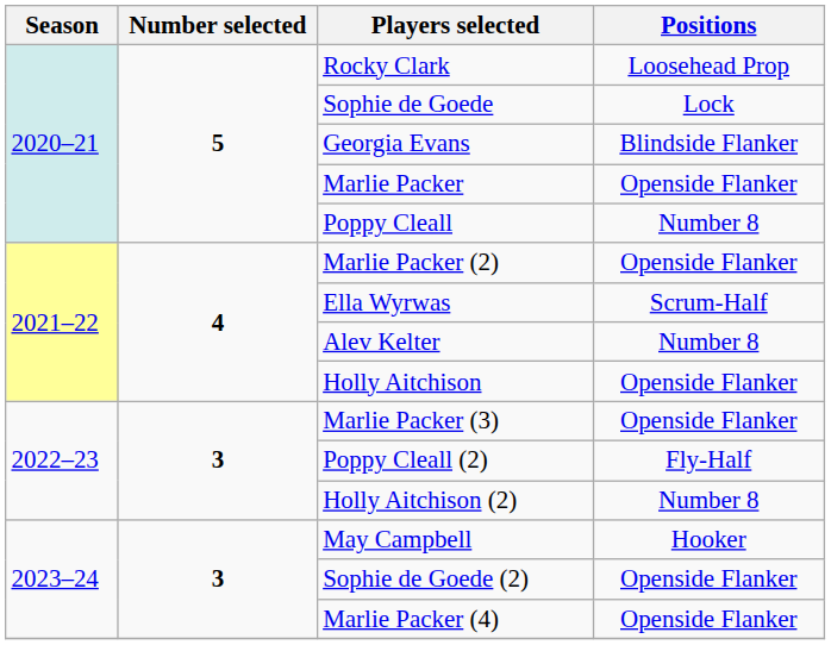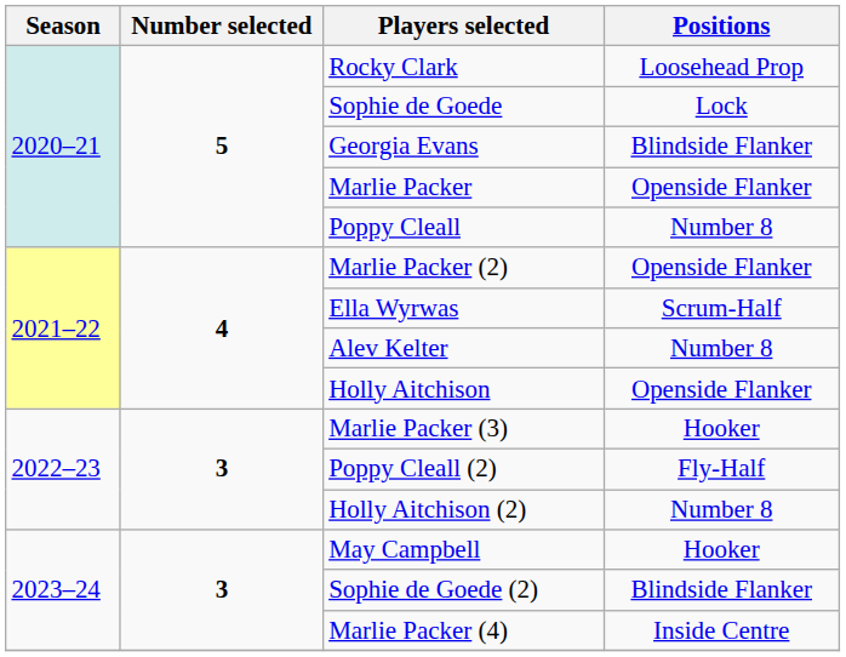Marlie Packer (3) | Positions: Openside Flanker -> Hooker
Sophie de Goede (2) | Positions: Openside Flanker -> Blindside Flanker
Marlie Packer (4) | Positions: Openside Flanker -> Inside Centre
